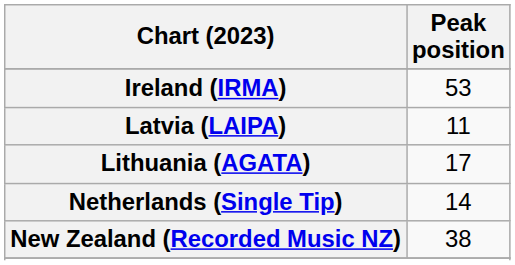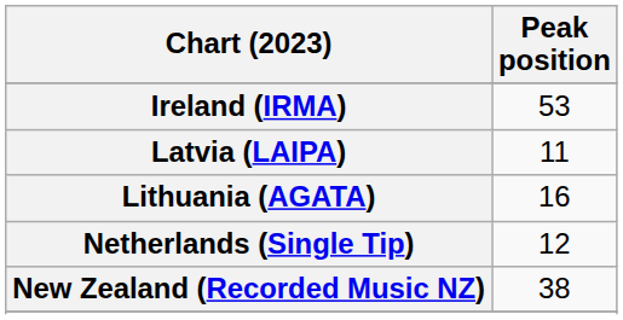Lithuania (AGATA) | Peak position: 17 -> 16
Netherlands (Single Tip) | Peak position: 14 -> 12
